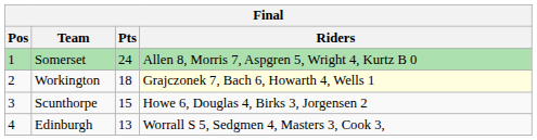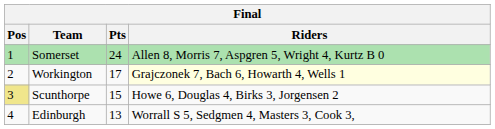Workington | Pts: 18 -> 17
Scunthorpe | Pos: no background -> khaki background
